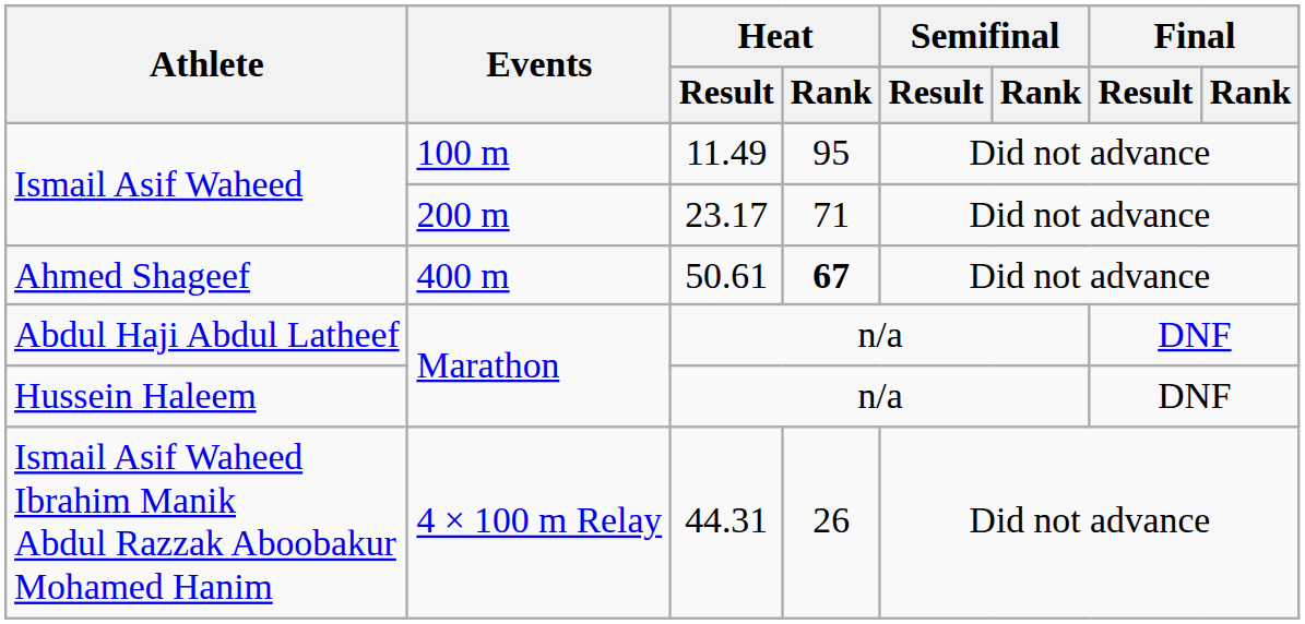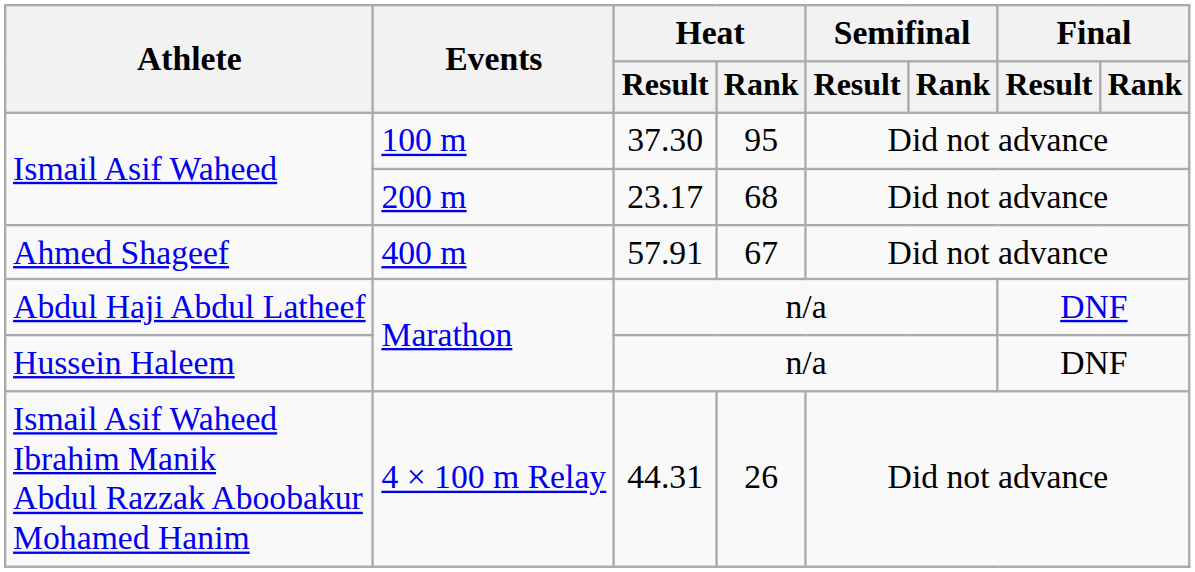Ismail Asif Waheed / 100 m | Heat / Result: 11.49 -> 37.30
Ismail Asif Waheed / 200 m | Heat / Rank: 71 -> 68
Ahmed Shageef | Heat / Result: 50.61 -> 57.91
Ahmed Shageef | Heat / Rank: bold -> normal
